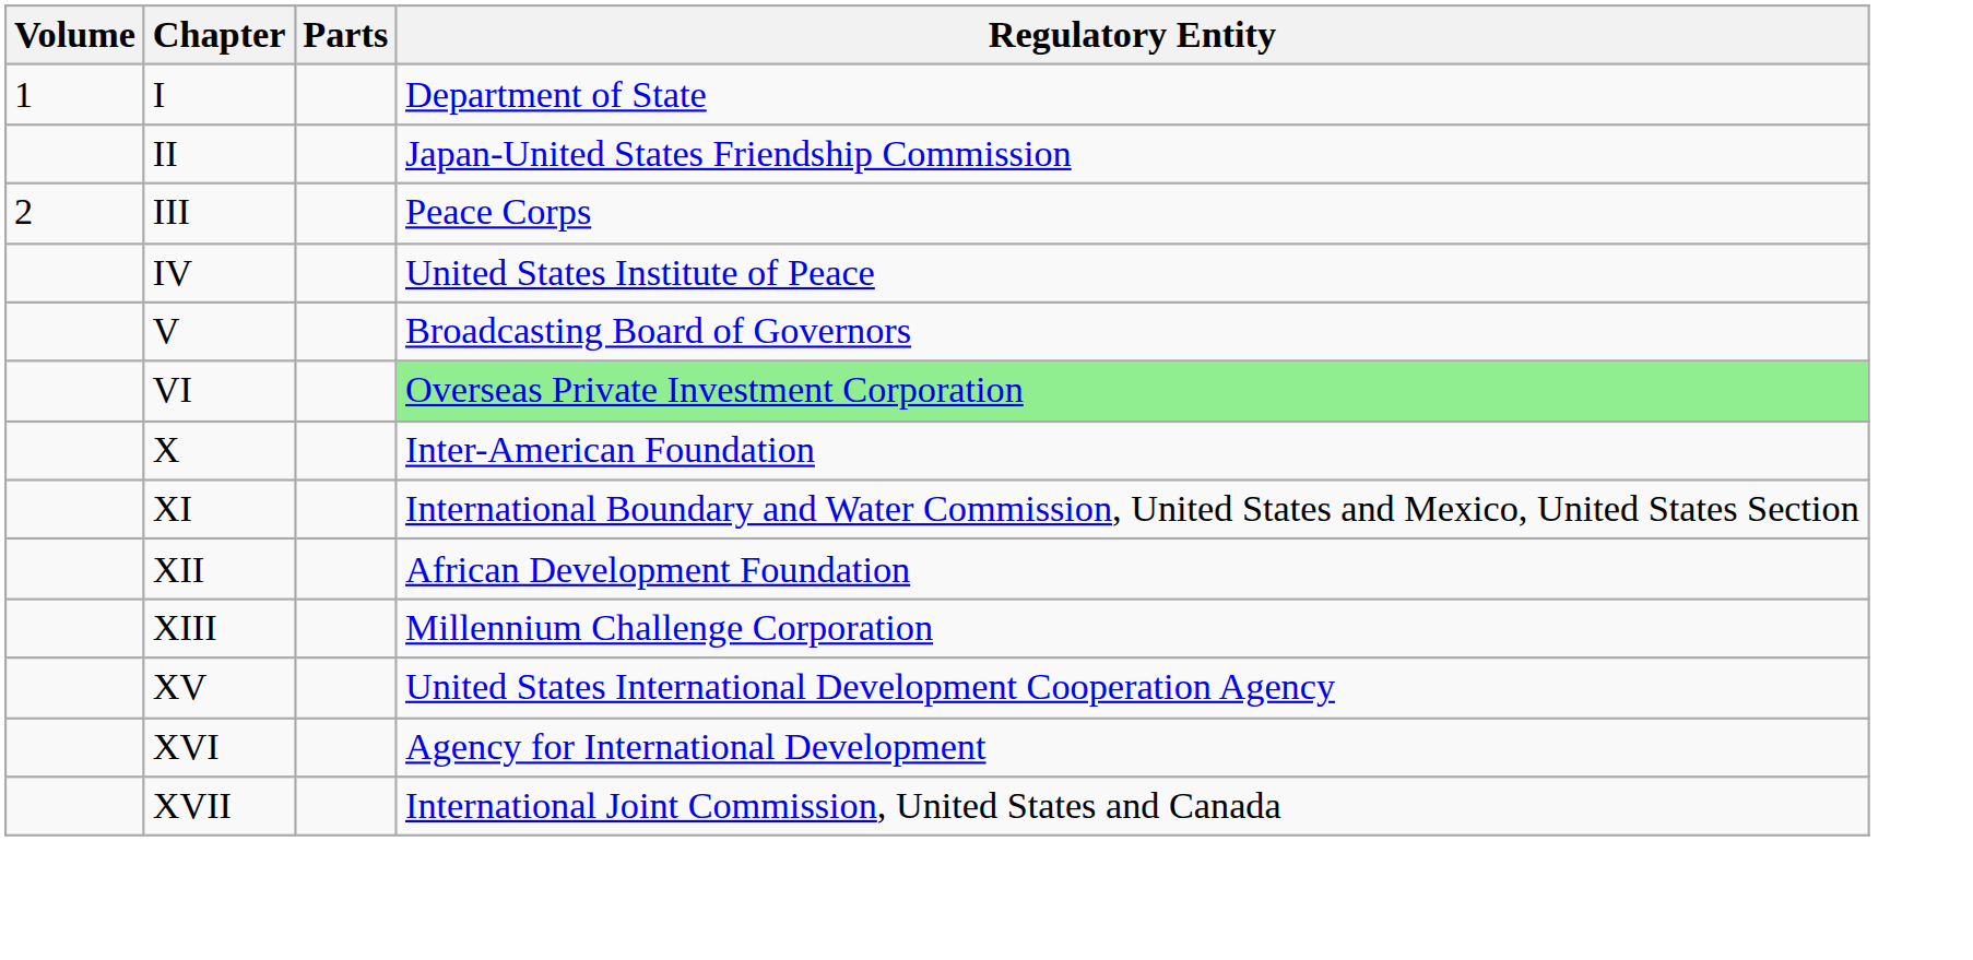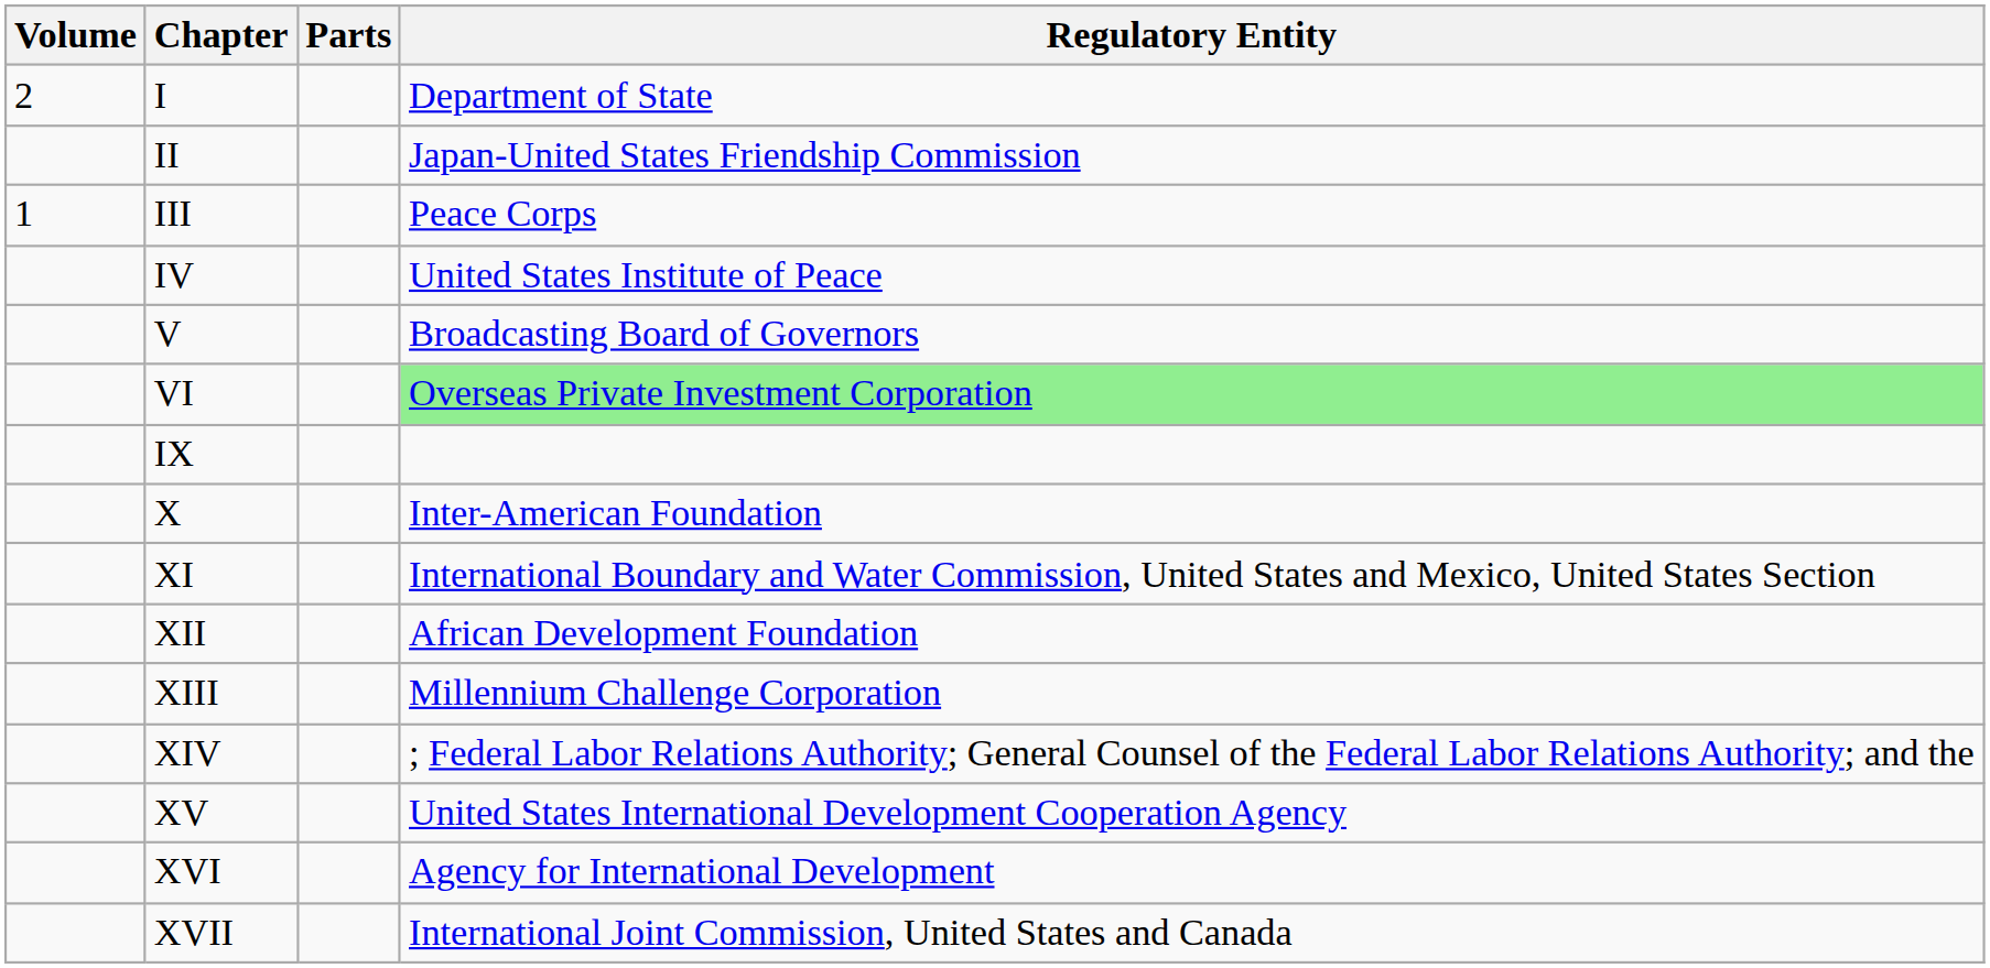I | Volume: 1 -> 2
III | Volume: 2 -> 1
+ row: IX
+ row: XIV | ; Federal Labor Relations Authority; General Counsel of the Federal Labor Relations Authority; and the
